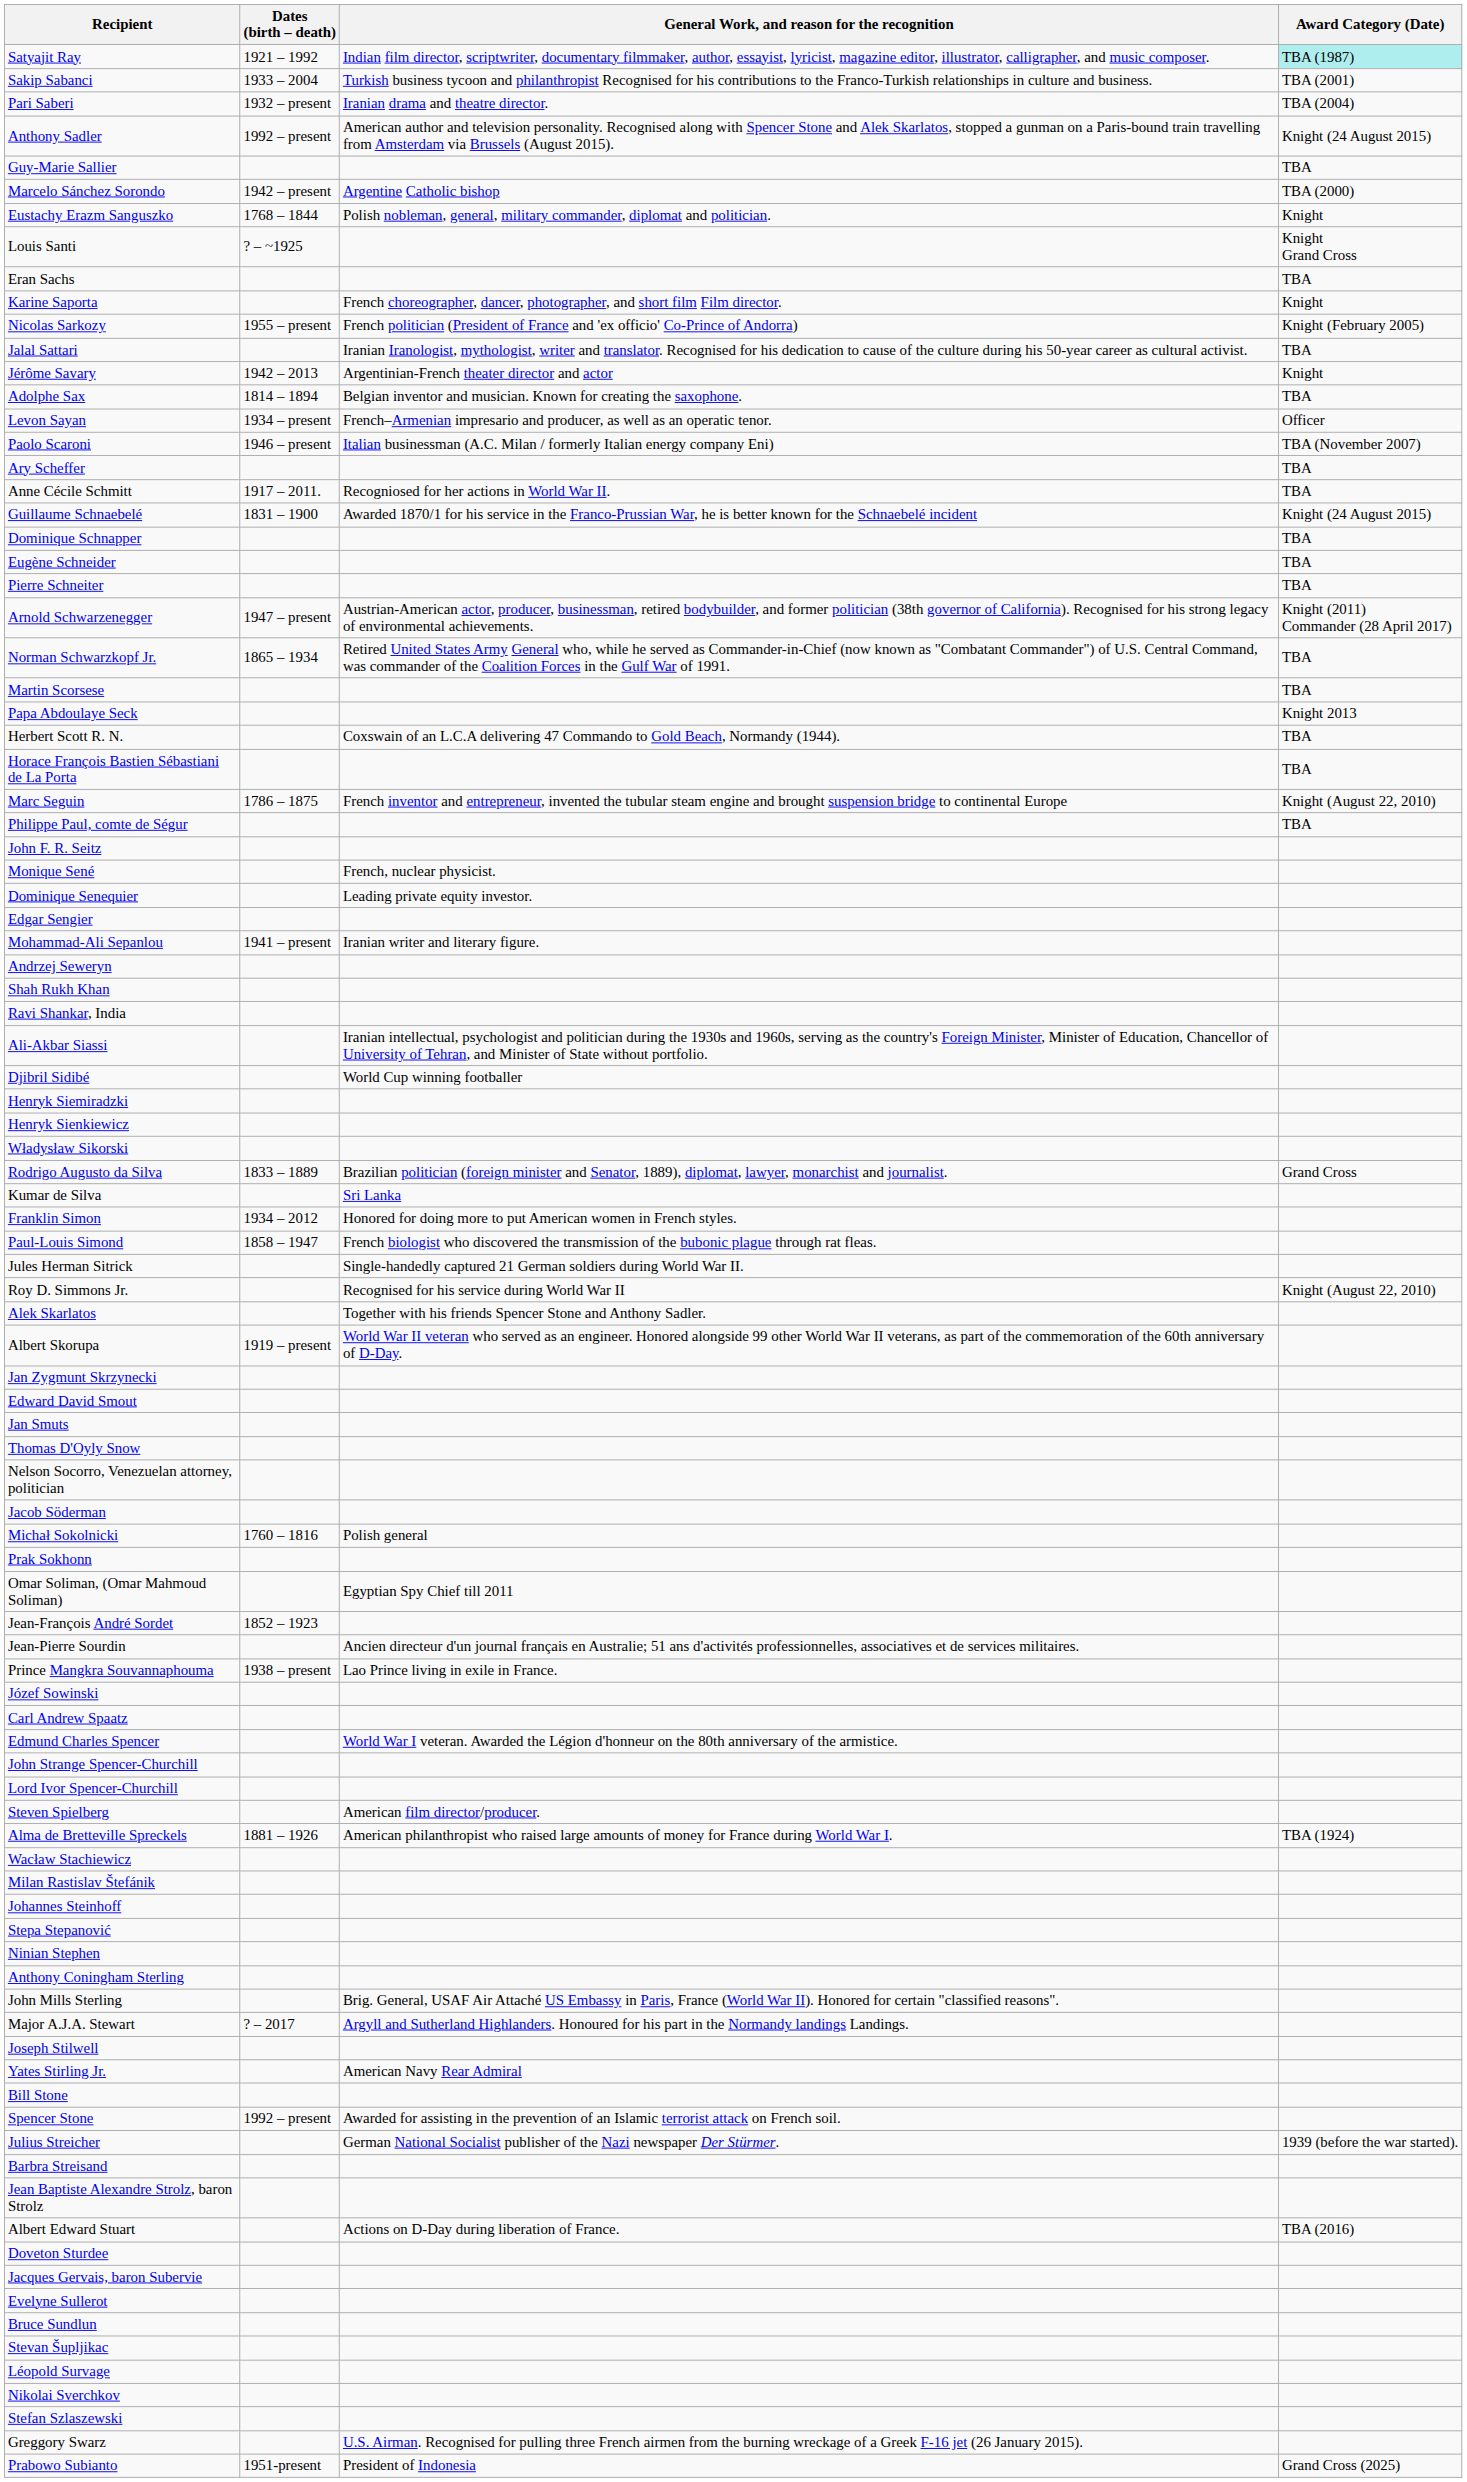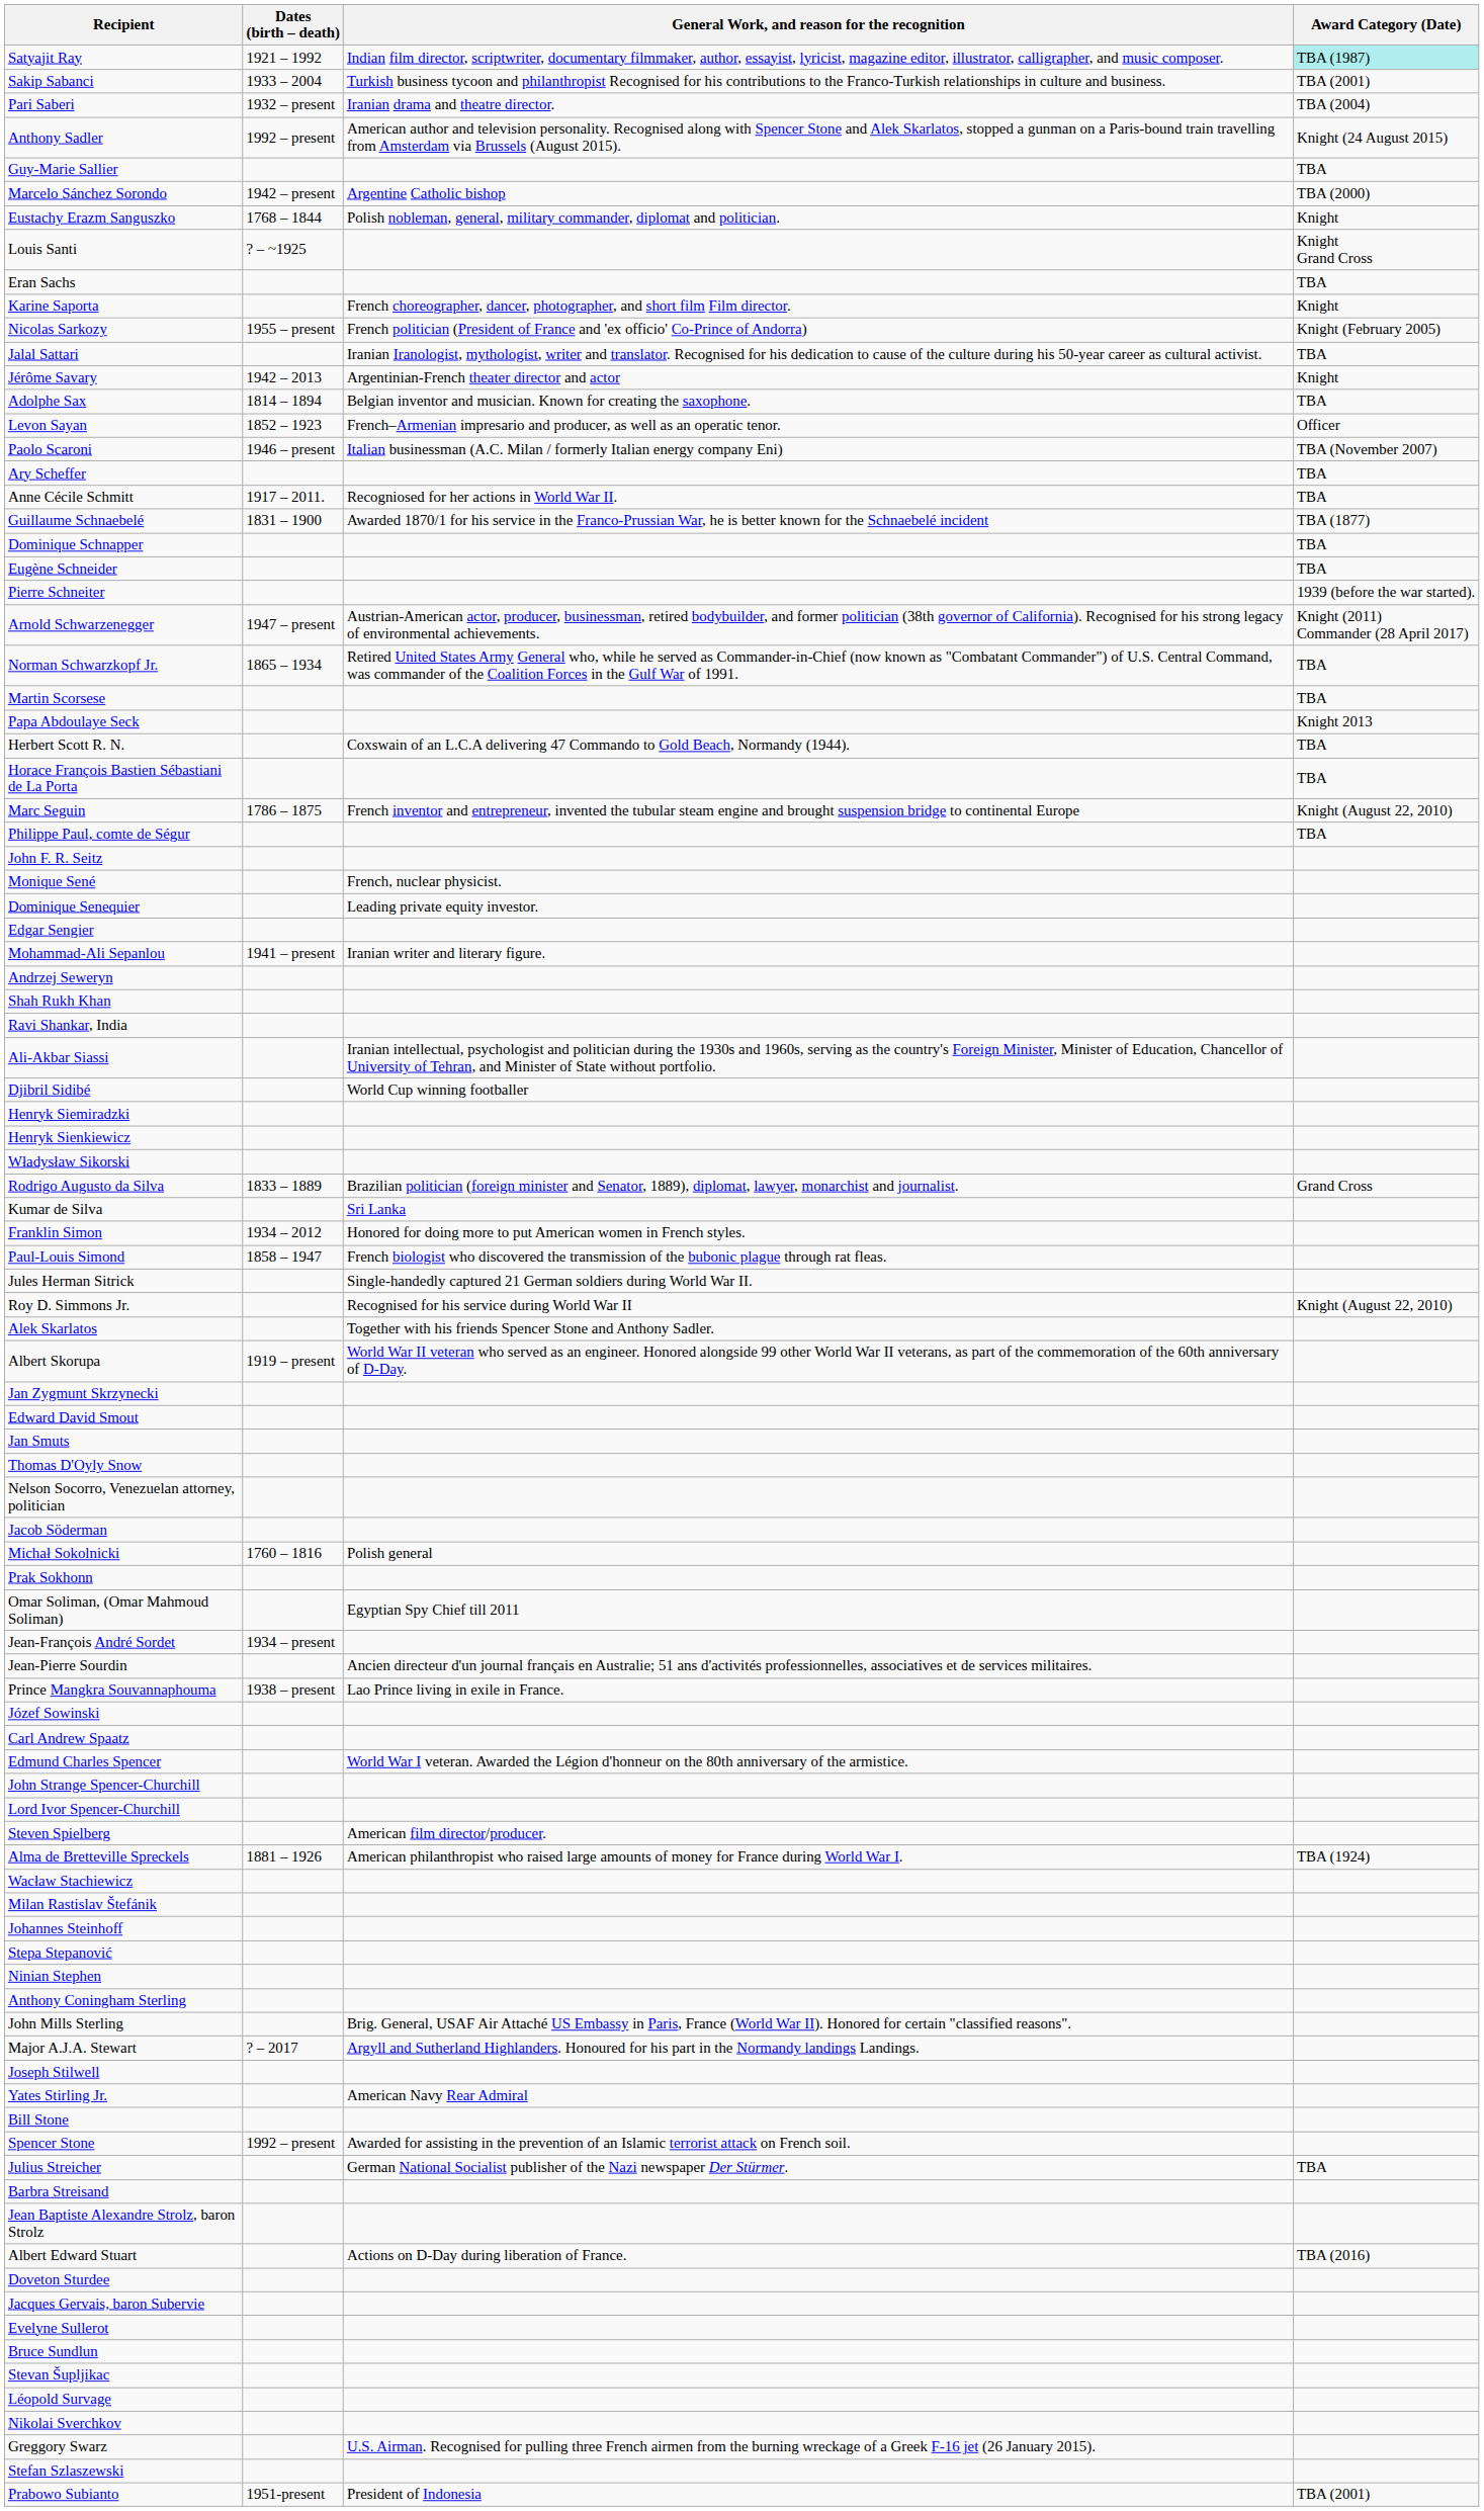Levon Sayan | Dates (birth – death): 1934 – present -> 1852 – 1923
Guillaume Schnaebelé | Award Category (Date): Knight (24 August 2015) -> TBA (1877)
Pierre Schneiter | Award Category (Date): TBA -> 1939 (before the war started).
Jean-François André Sordet | Dates (birth – death): 1852 – 1923 -> 1934 – present
Julius Streicher | Award Category (Date): 1939 (before the war started). -> TBA
rows swapped: Greggory Swarz <-> Stefan Szlaszewski
Prabowo Subianto | Award Category (Date): Grand Cross (2025) -> TBA (2001)
